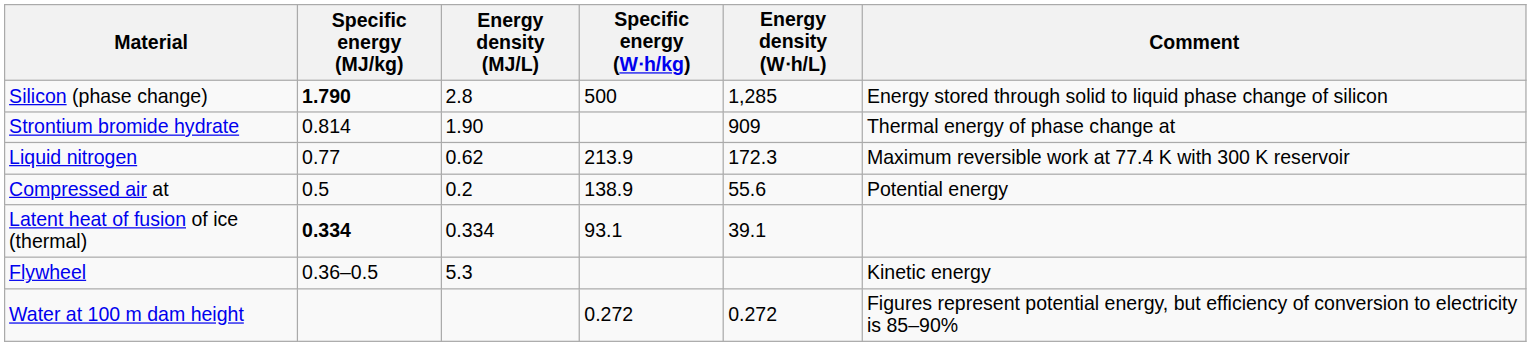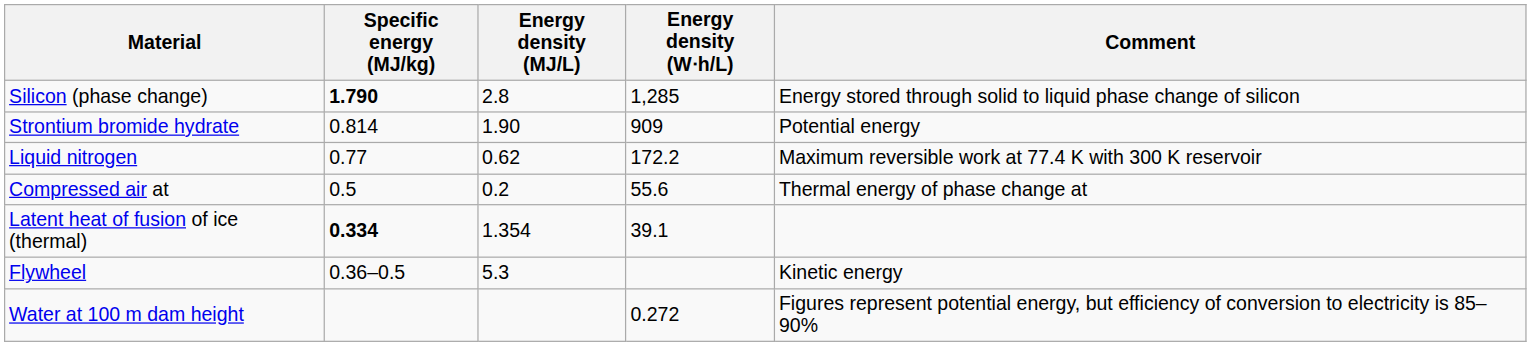- column: Specific energy (W⋅h/kg) | 500 | 213.9 | 138.9 | 93.1 | 0.272
Strontium bromide hydrate | Comment: Thermal energy of phase change at -> Potential energy
Liquid nitrogen | Energy density (W⋅h/L): 172.3 -> 172.2
Compressed air at | Comment: Potential energy -> Thermal energy of phase change at
Latent heat of fusion of ice (thermal) | Energy density (MJ/L): 0.334 -> 1.354
